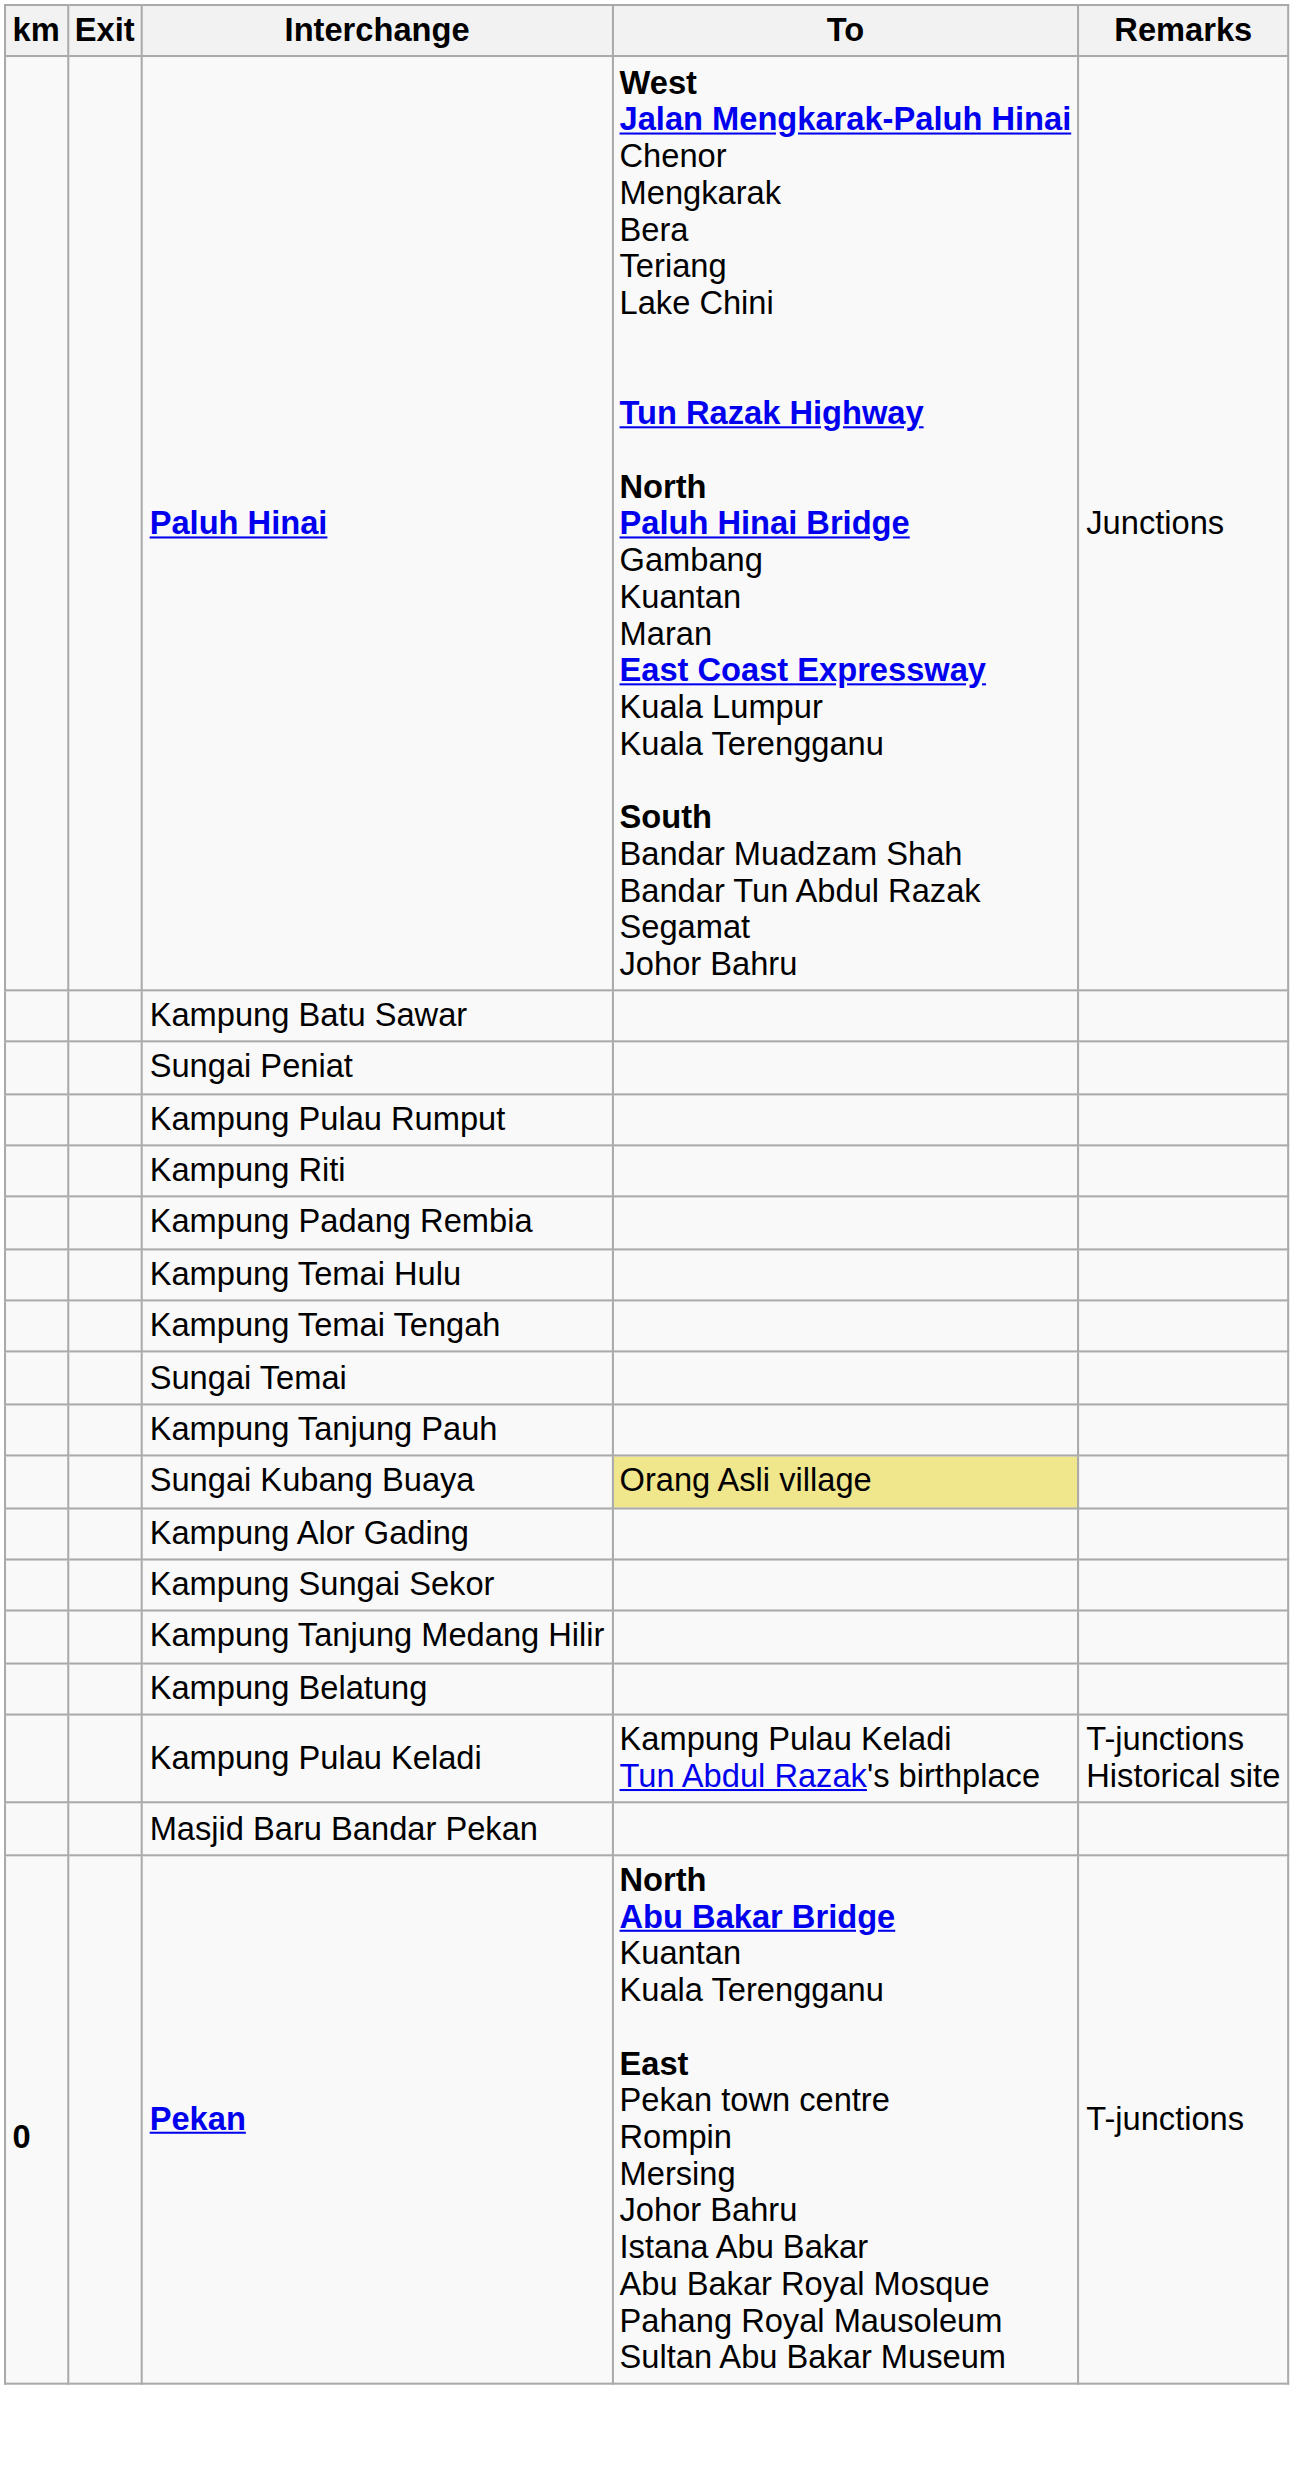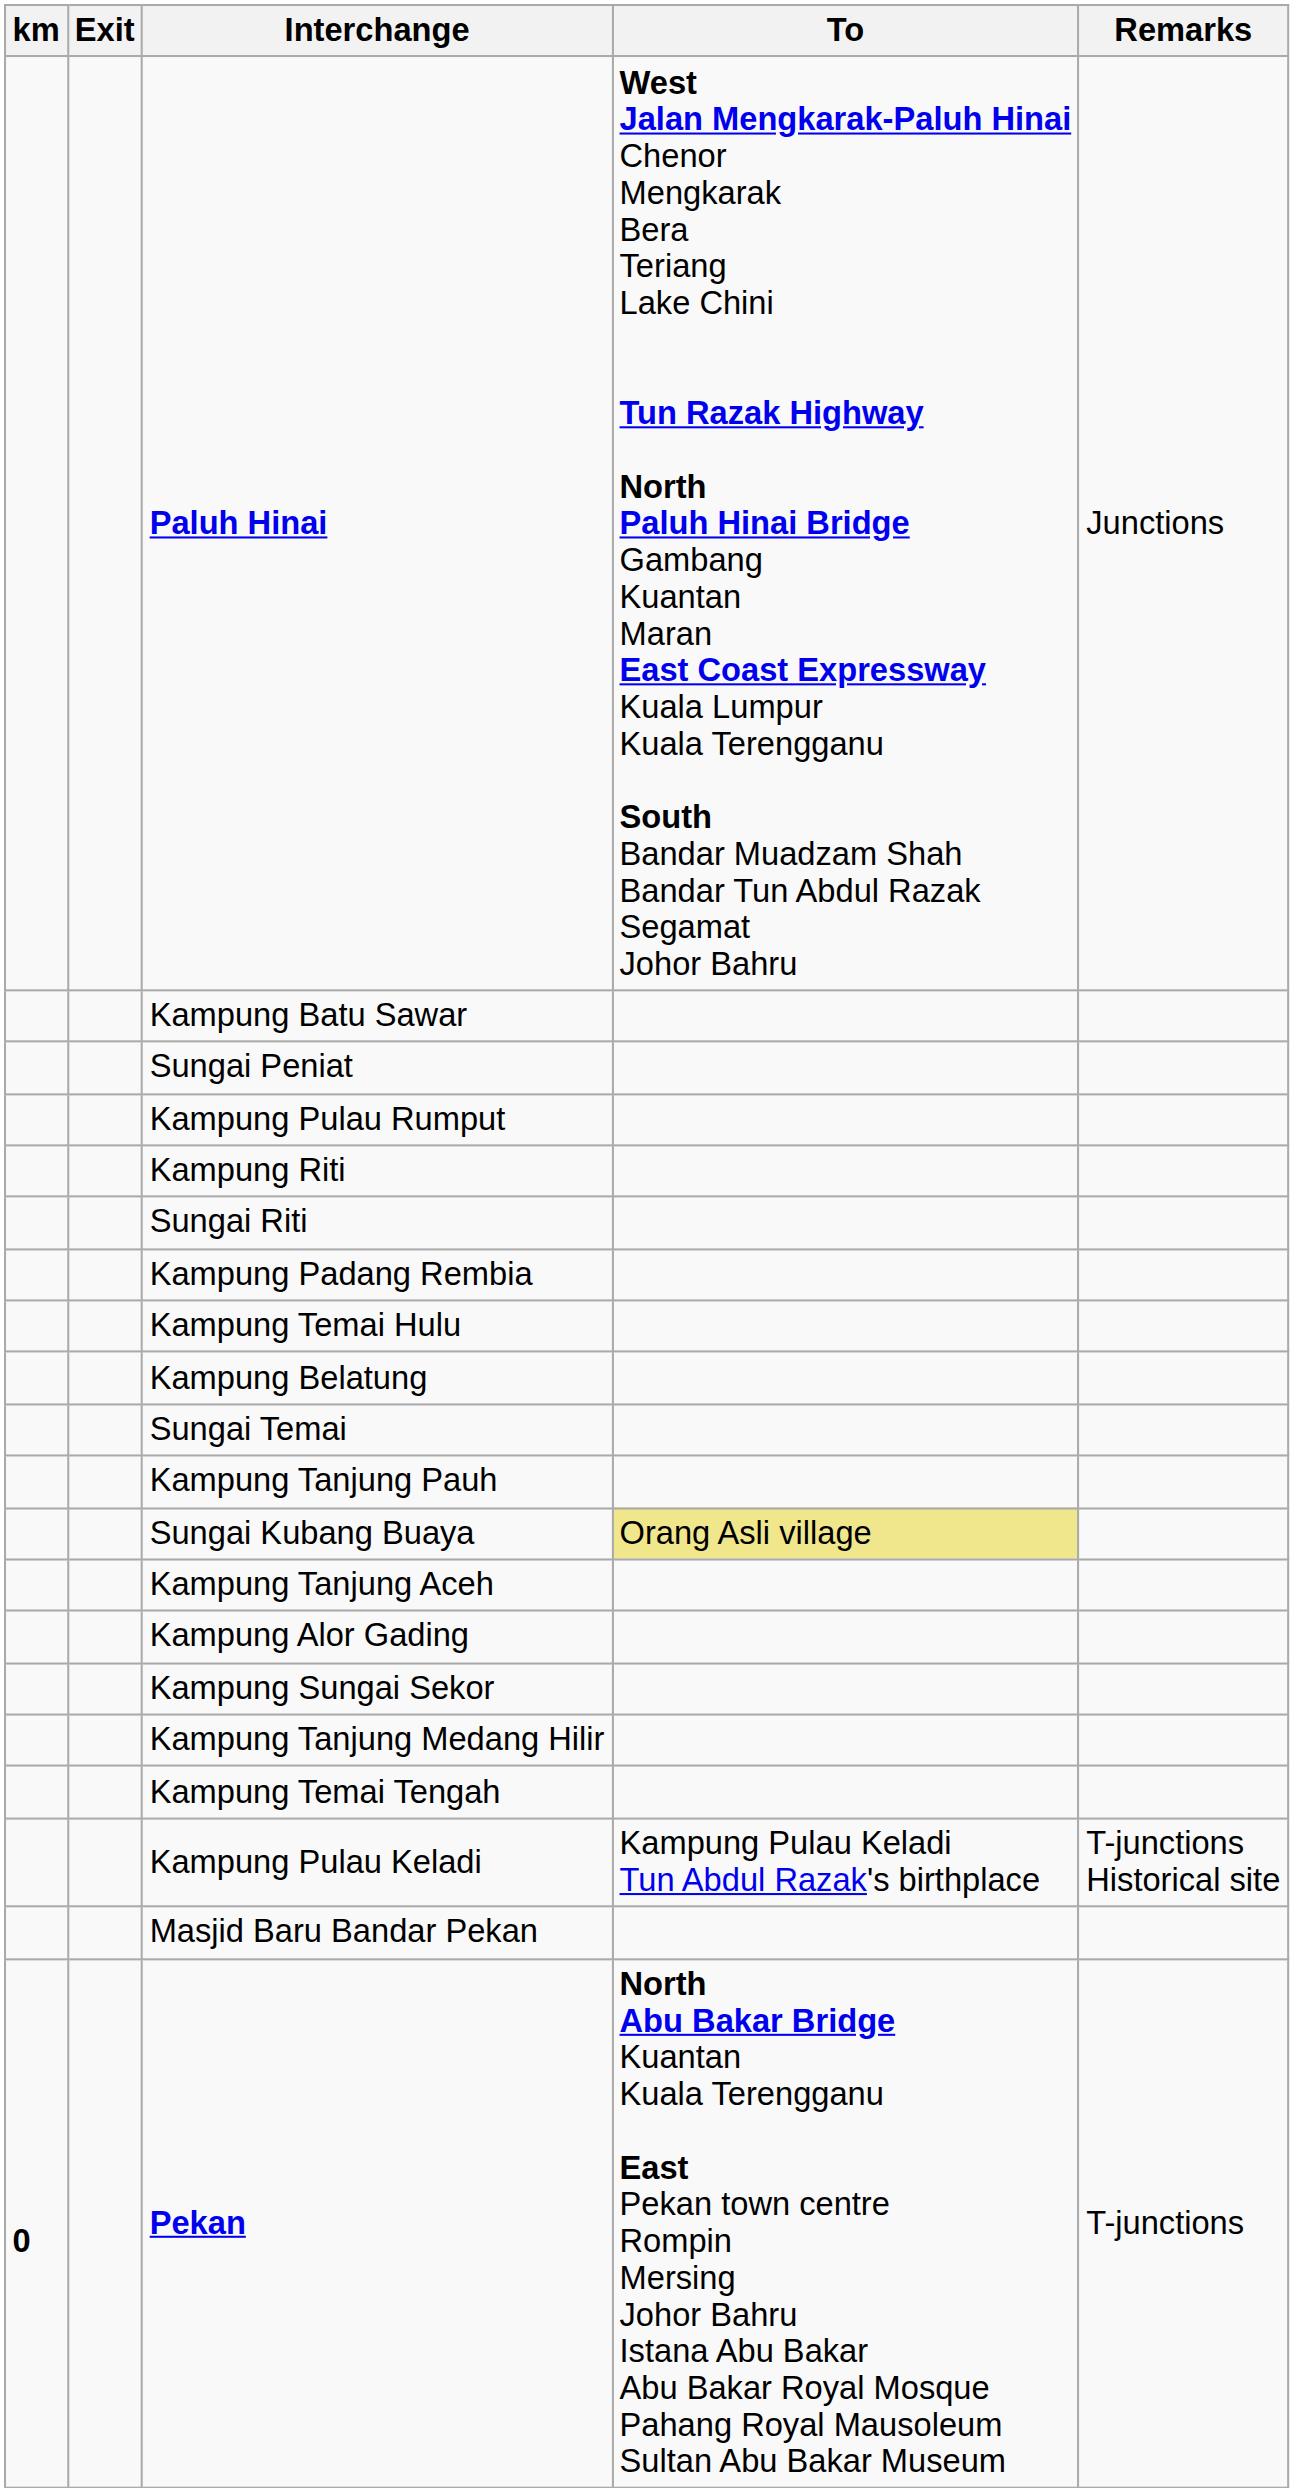+ row: Sungai Riti
rows swapped: Kampung Temai Tengah <-> Kampung Belatung
+ row: Kampung Tanjung Aceh
